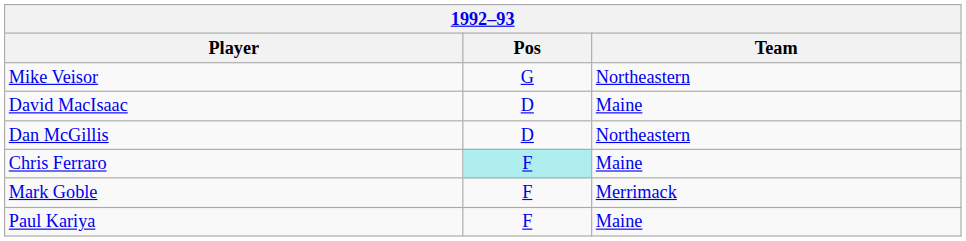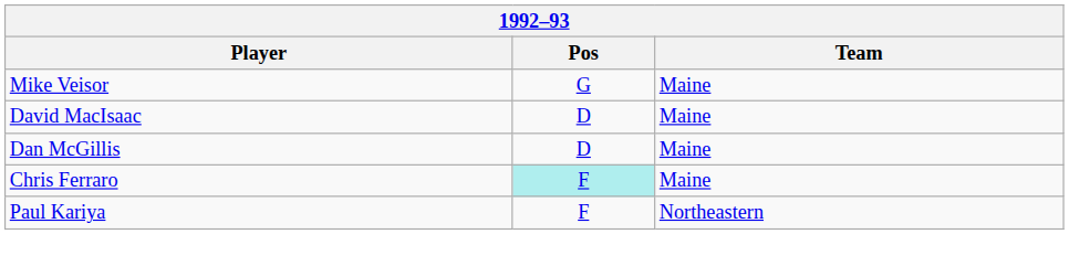Mike Veisor | Team: Northeastern -> Maine
Dan McGillis | Team: Northeastern -> Maine
- row: Mark Goble | F | Merrimack
Paul Kariya | Team: Maine -> Northeastern
